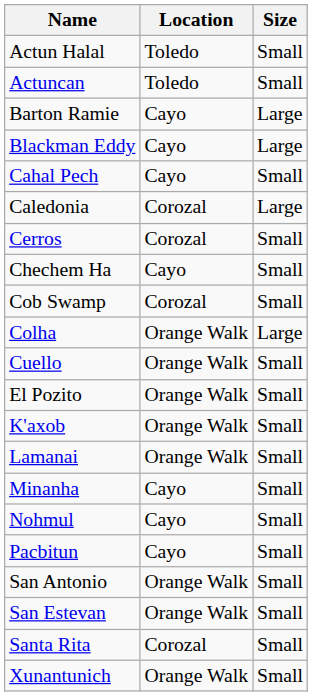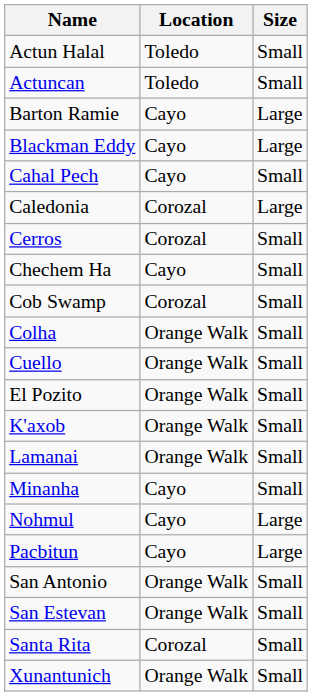Colha | Size: Large -> Small
Nohmul | Size: Small -> Large
Pacbitun | Size: Small -> Large
